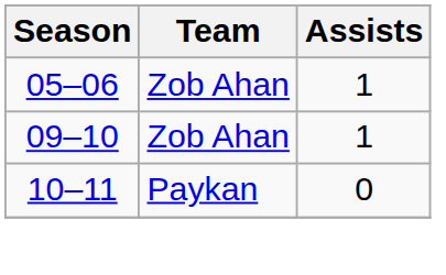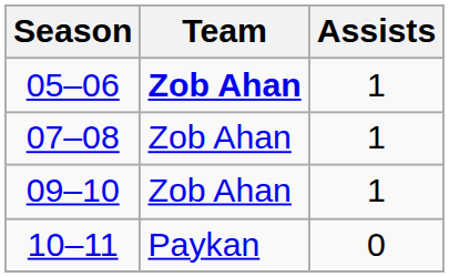05–06 | Team: normal -> bold
+ row: 07–08 | Zob Ahan | 1
